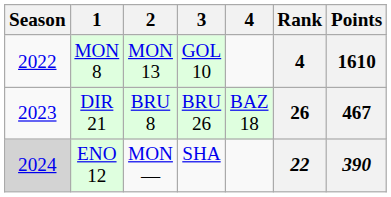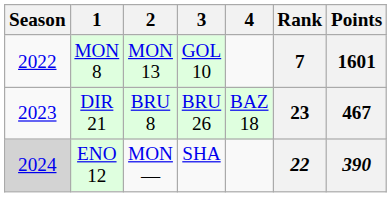MON 8 | Rank: 4 -> 7
MON 8 | Points: 1610 -> 1601
DIR 21 | Rank: 26 -> 23
